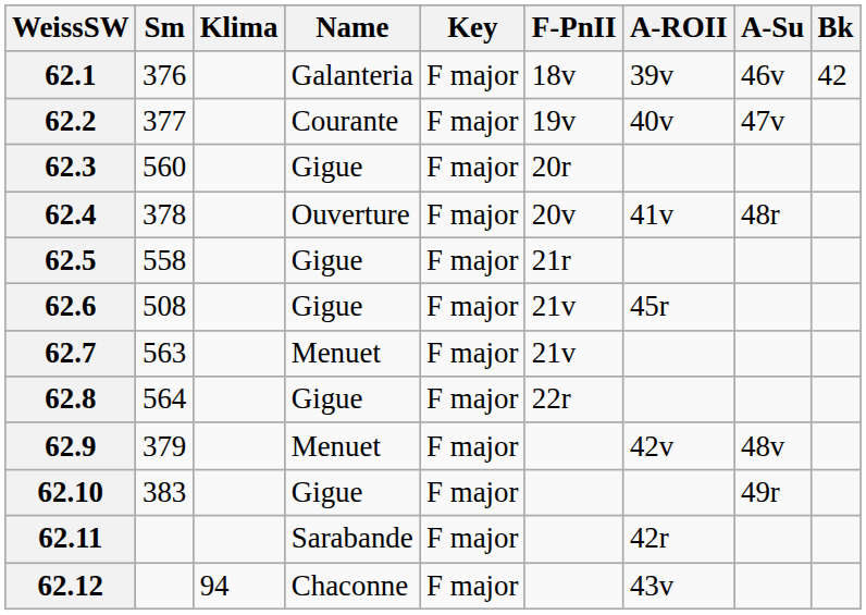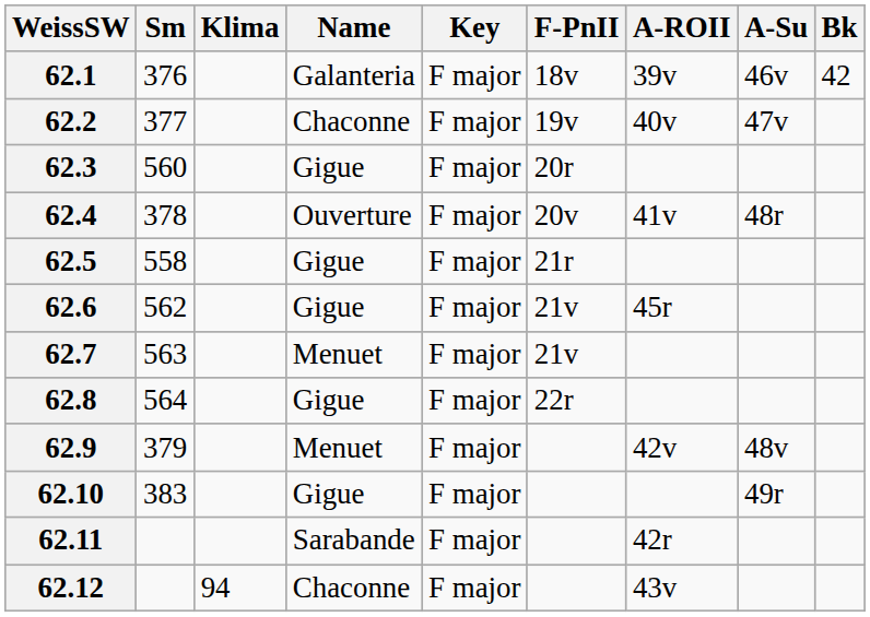62.2 | Name: Courante -> Chaconne
62.6 | Sm: 508 -> 562
